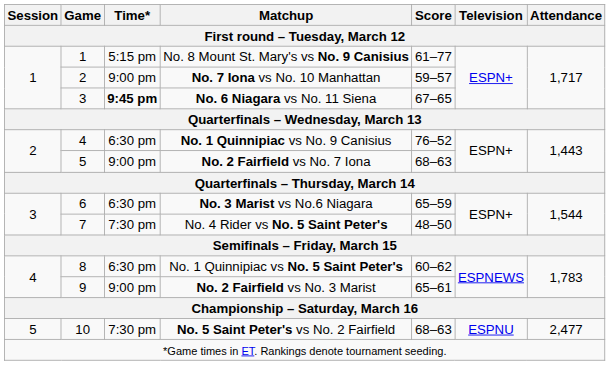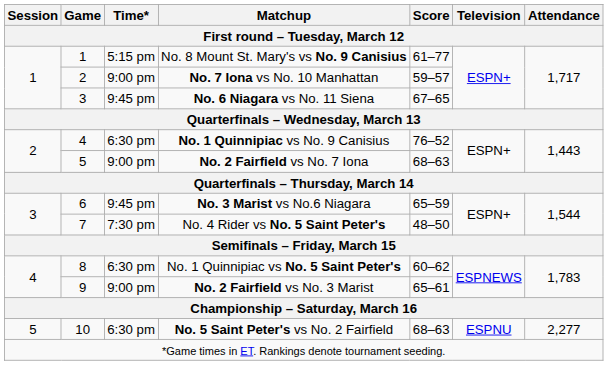No. 6 Niagara vs No. 11 Siena | Time*: bold -> normal
No. 3 Marist vs No.6 Niagara | Time*: 6:30 pm -> 9:45 pm
No. 5 Saint Peter's vs No. 2 Fairfield | Time*: 7:30 pm -> 6:30 pm
No. 5 Saint Peter's vs No. 2 Fairfield | Attendance: 2,477 -> 2,277
